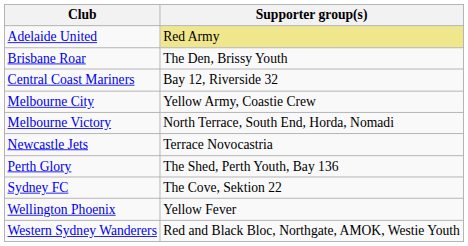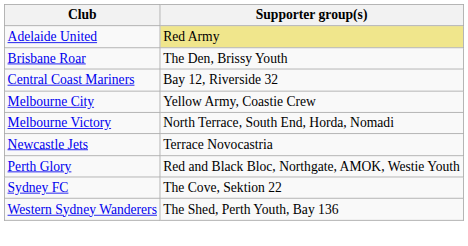Perth Glory | Supporter group(s): The Shed, Perth Youth, Bay 136 -> Red and Black Bloc, Northgate, AMOK, Westie Youth
- row: Wellington Phoenix | Yellow Fever
Western Sydney Wanderers | Supporter group(s): Red and Black Bloc, Northgate, AMOK, Westie Youth -> The Shed, Perth Youth, Bay 136
